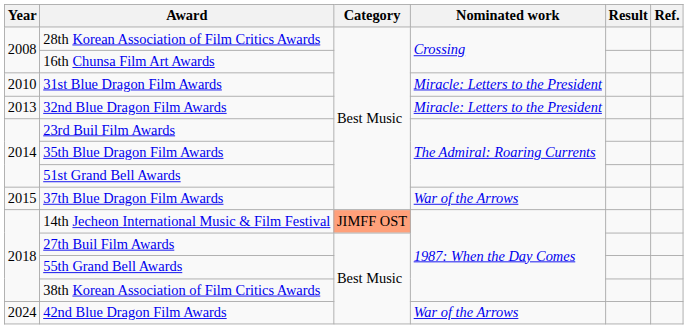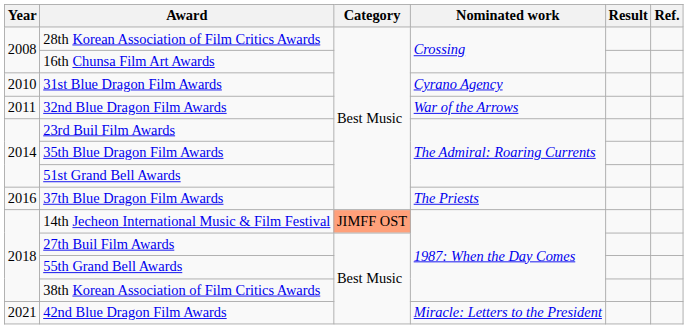31st Blue Dragon Film Awards | Nominated work: Miracle: Letters to the President -> Cyrano Agency
32nd Blue Dragon Film Awards | Year: 2013 -> 2011
32nd Blue Dragon Film Awards | Nominated work: Miracle: Letters to the President -> War of the Arrows
37th Blue Dragon Film Awards | Year: 2015 -> 2016
37th Blue Dragon Film Awards | Nominated work: War of the Arrows -> The Priests
42nd Blue Dragon Film Awards | Year: 2024 -> 2021
42nd Blue Dragon Film Awards | Nominated work: War of the Arrows -> Miracle: Letters to the President
